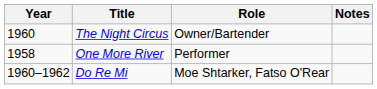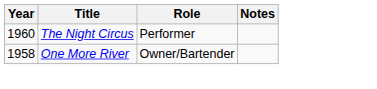The Night Circus | Role: Owner/Bartender -> Performer
One More River | Role: Performer -> Owner/Bartender
- row: 1960–1962 | Do Re Mi | Moe Shtarker, Fatso O'Rear
